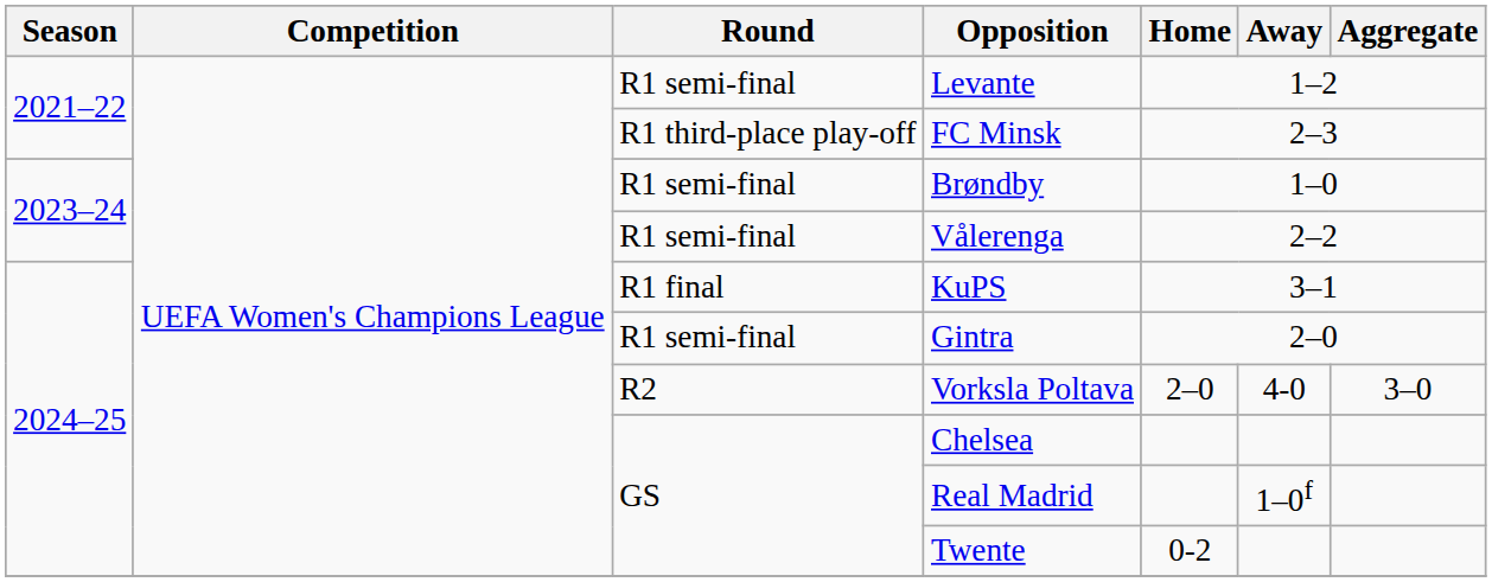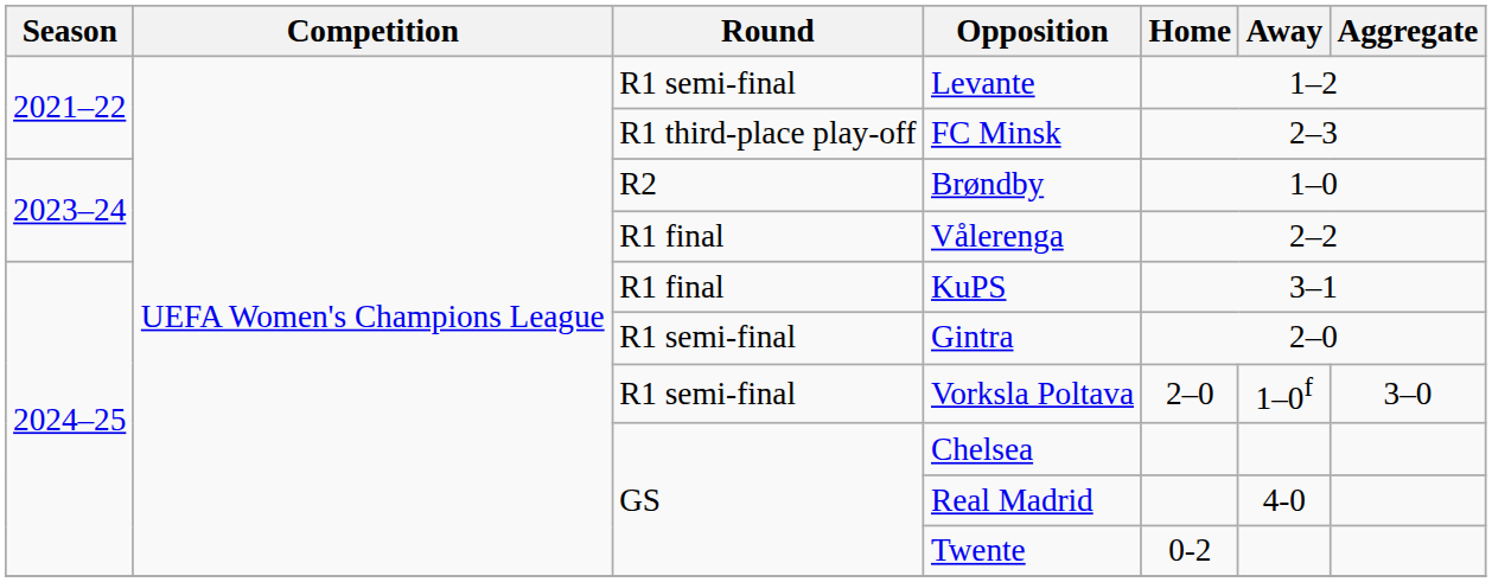Brøndby | Round: R1 semi-final -> R2
Vålerenga | Round: R1 semi-final -> R1 final
Vorksla Poltava | Round: R2 -> R1 semi-final
Vorksla Poltava | Away: 4-0 -> 1–0f
Real Madrid | Away: 1–0f -> 4-0
